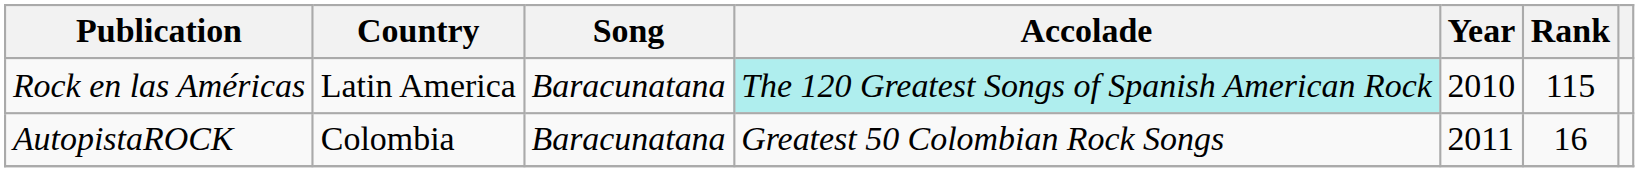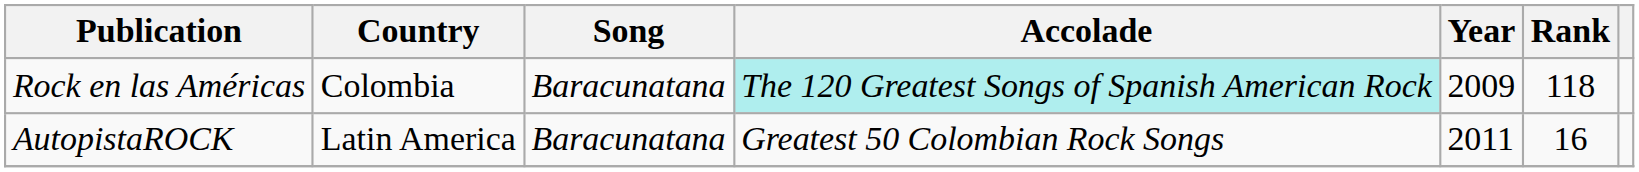Rock en las Américas | Country: Latin America -> Colombia
Rock en las Américas | Year: 2010 -> 2009
Rock en las Américas | Rank: 115 -> 118
AutopistaROCK | Country: Colombia -> Latin America
